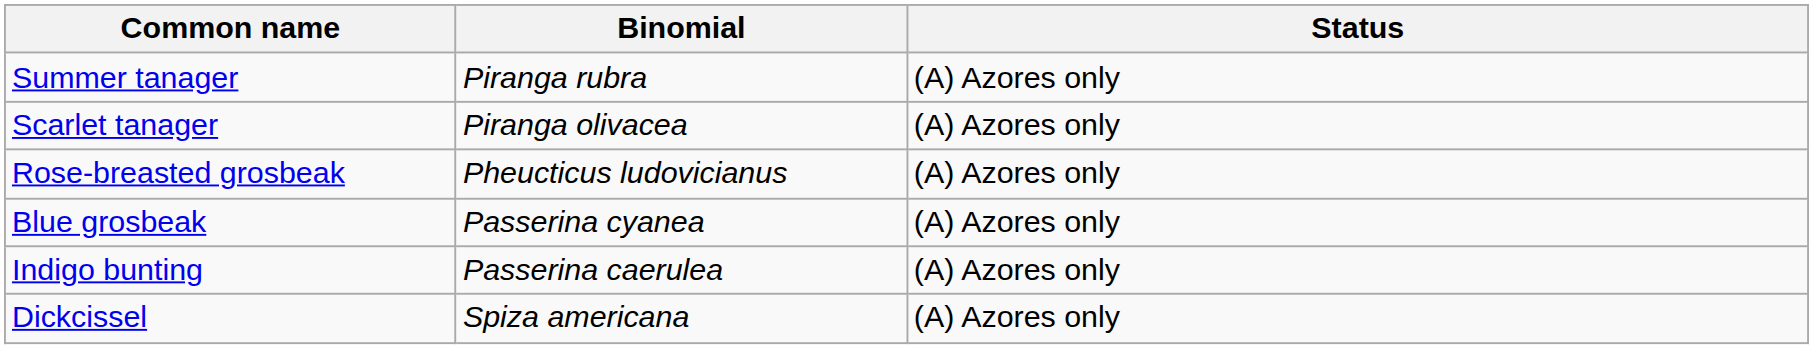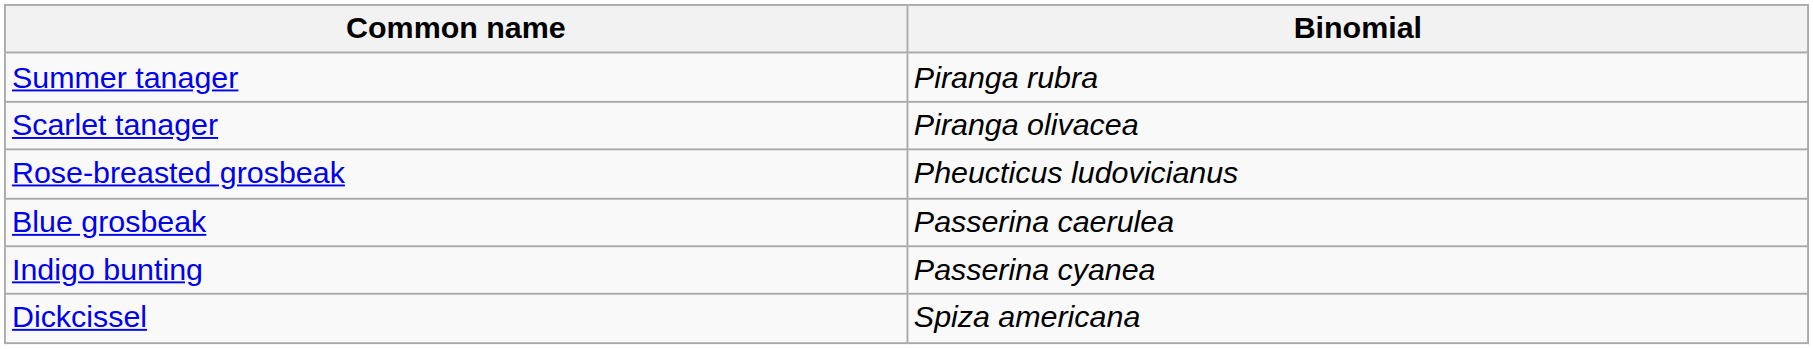- column: Status | (A) Azores only | (A) Azores only | (A) Azores only | (A) Azores only | (A) Azores only | (A) Azores only
Blue grosbeak | Binomial: Passerina cyanea -> Passerina caerulea
Indigo bunting | Binomial: Passerina caerulea -> Passerina cyanea
